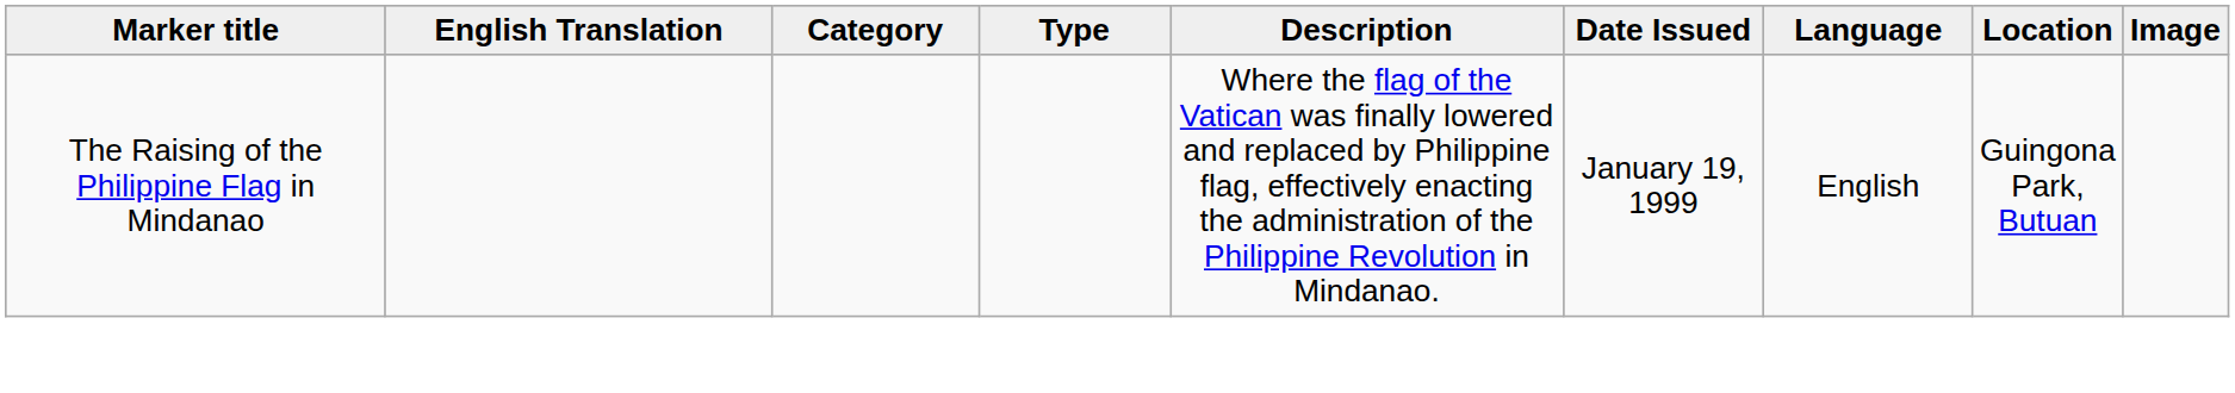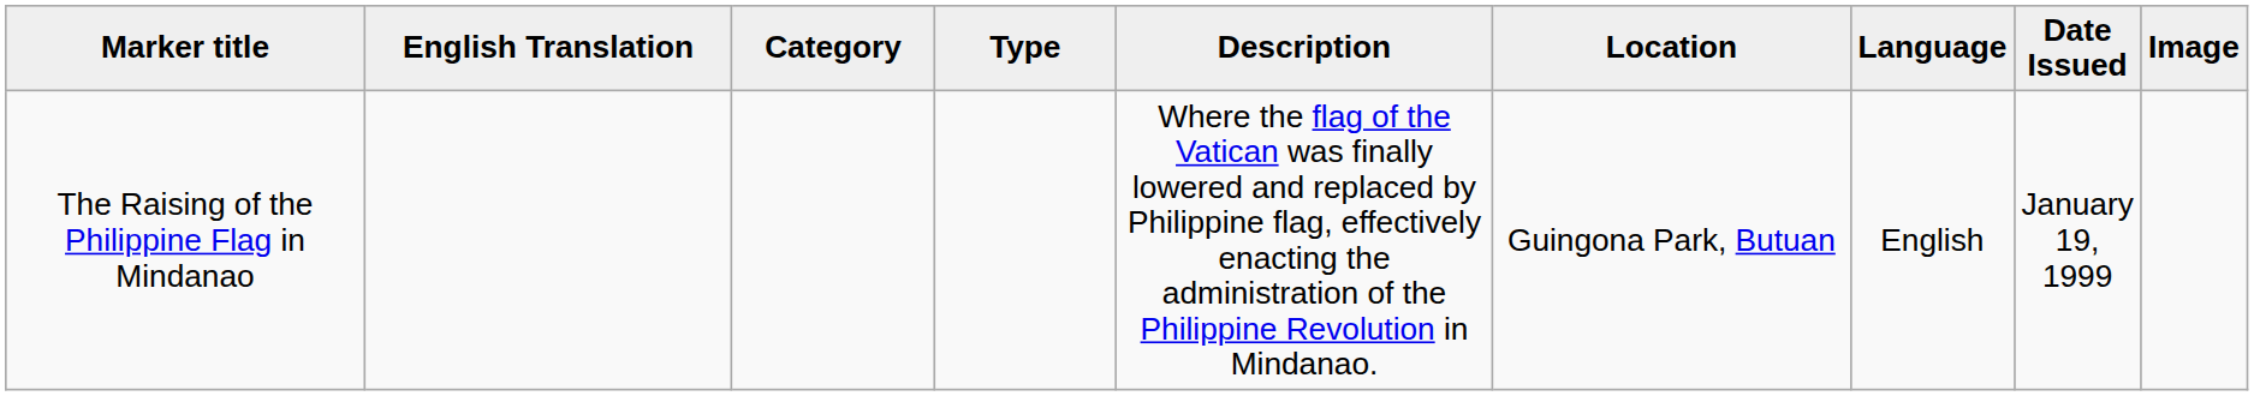columns swapped: Location <-> Date Issued
